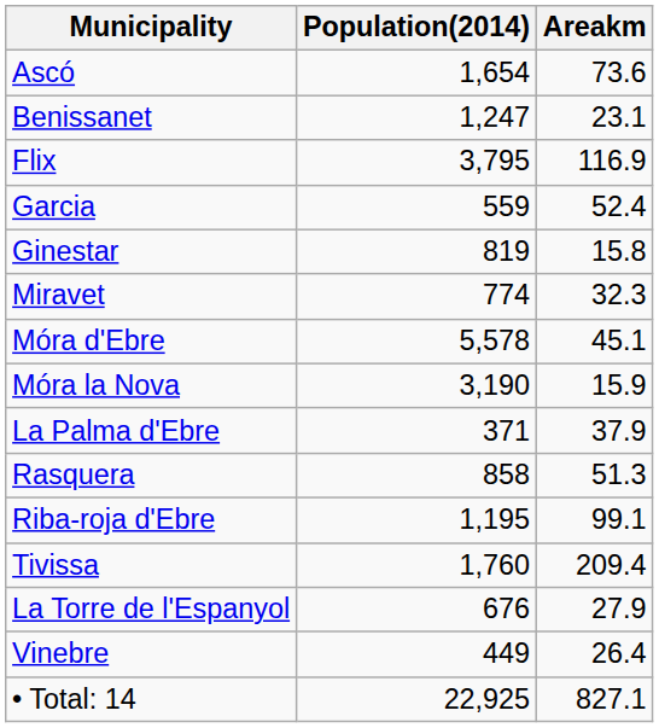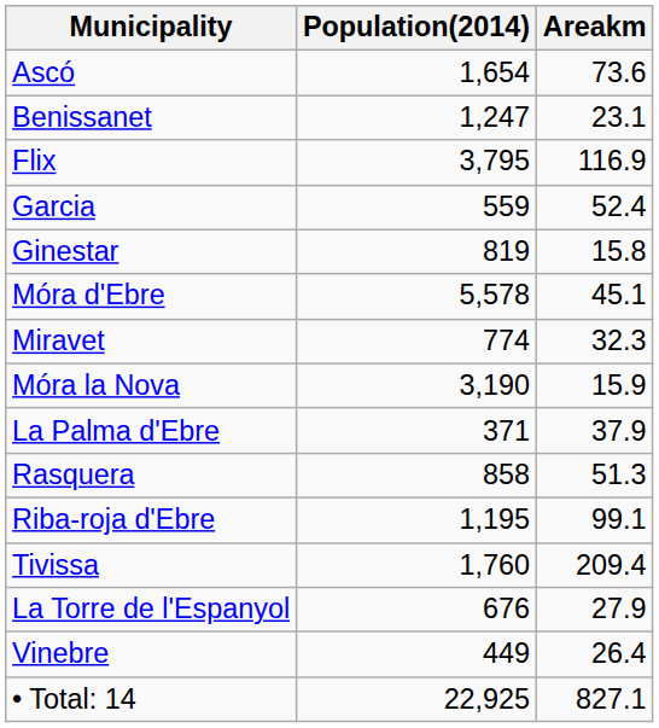rows swapped: Miravet <-> Móra d'Ebre
